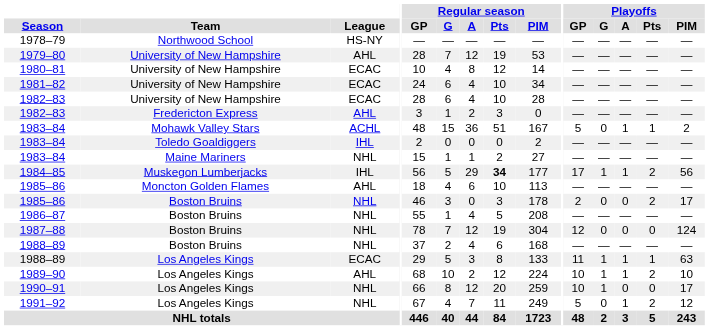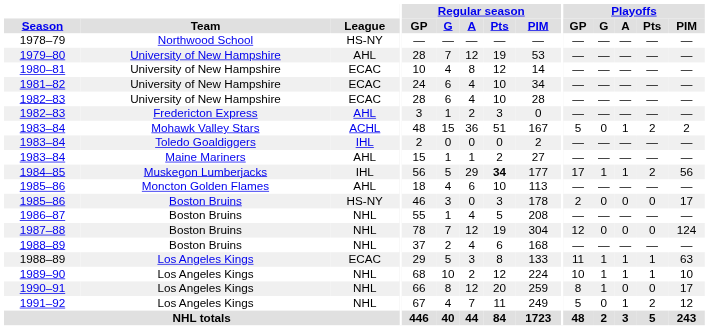1983–84 / Mohawk Valley Stars | Playoffs / Pts: 1 -> 2
1983–84 / Maine Mariners | League: NHL -> AHL
1985–86 / Boston Bruins | League: NHL -> HS-NY
1985–86 / Boston Bruins | Playoffs / Pts: 2 -> 0
1989–90 | League: AHL -> NHL
1989–90 | Playoffs / Pts: 2 -> 1
1990–91 | Playoffs / GP: 10 -> 8
